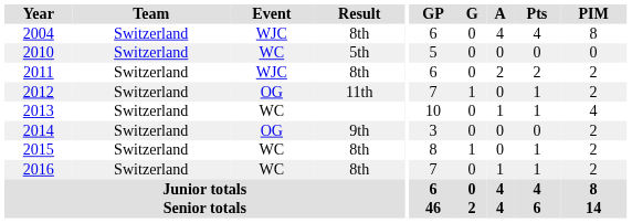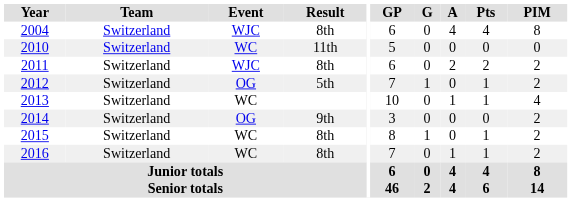2010 | Result: 5th -> 11th
2012 | Result: 11th -> 5th
